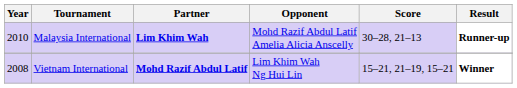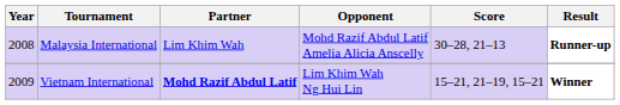Malaysia International | Year: 2010 -> 2008
Malaysia International | Partner: bold -> normal
Vietnam International | Year: 2008 -> 2009
